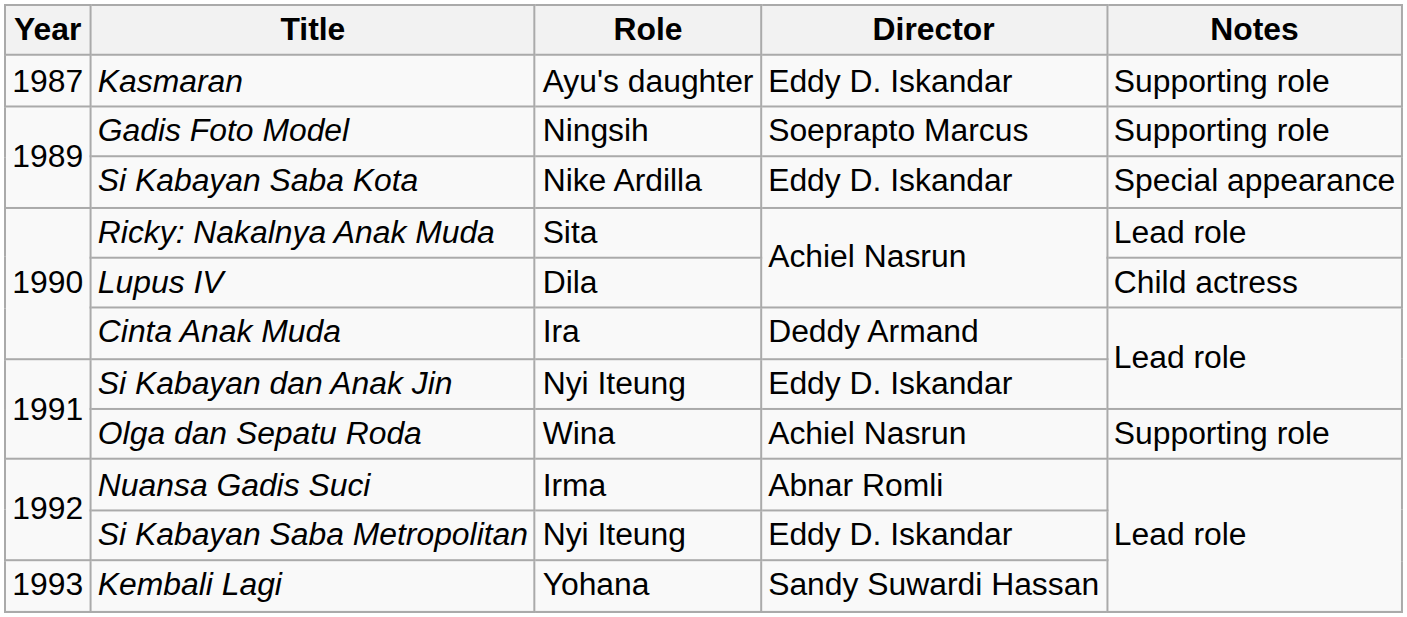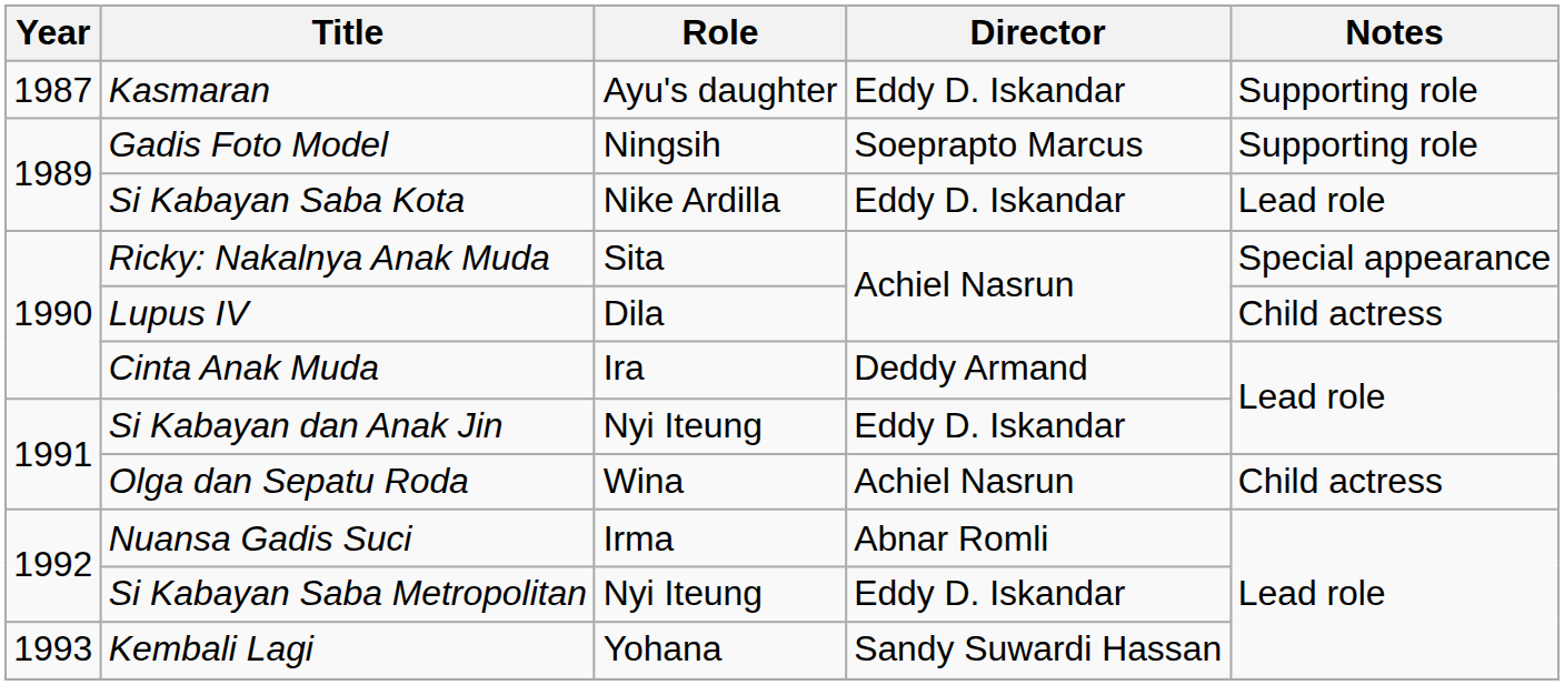Si Kabayan Saba Kota | Notes: Special appearance -> Lead role
Ricky: Nakalnya Anak Muda | Notes: Lead role -> Special appearance
Olga dan Sepatu Roda | Notes: Supporting role -> Child actress
